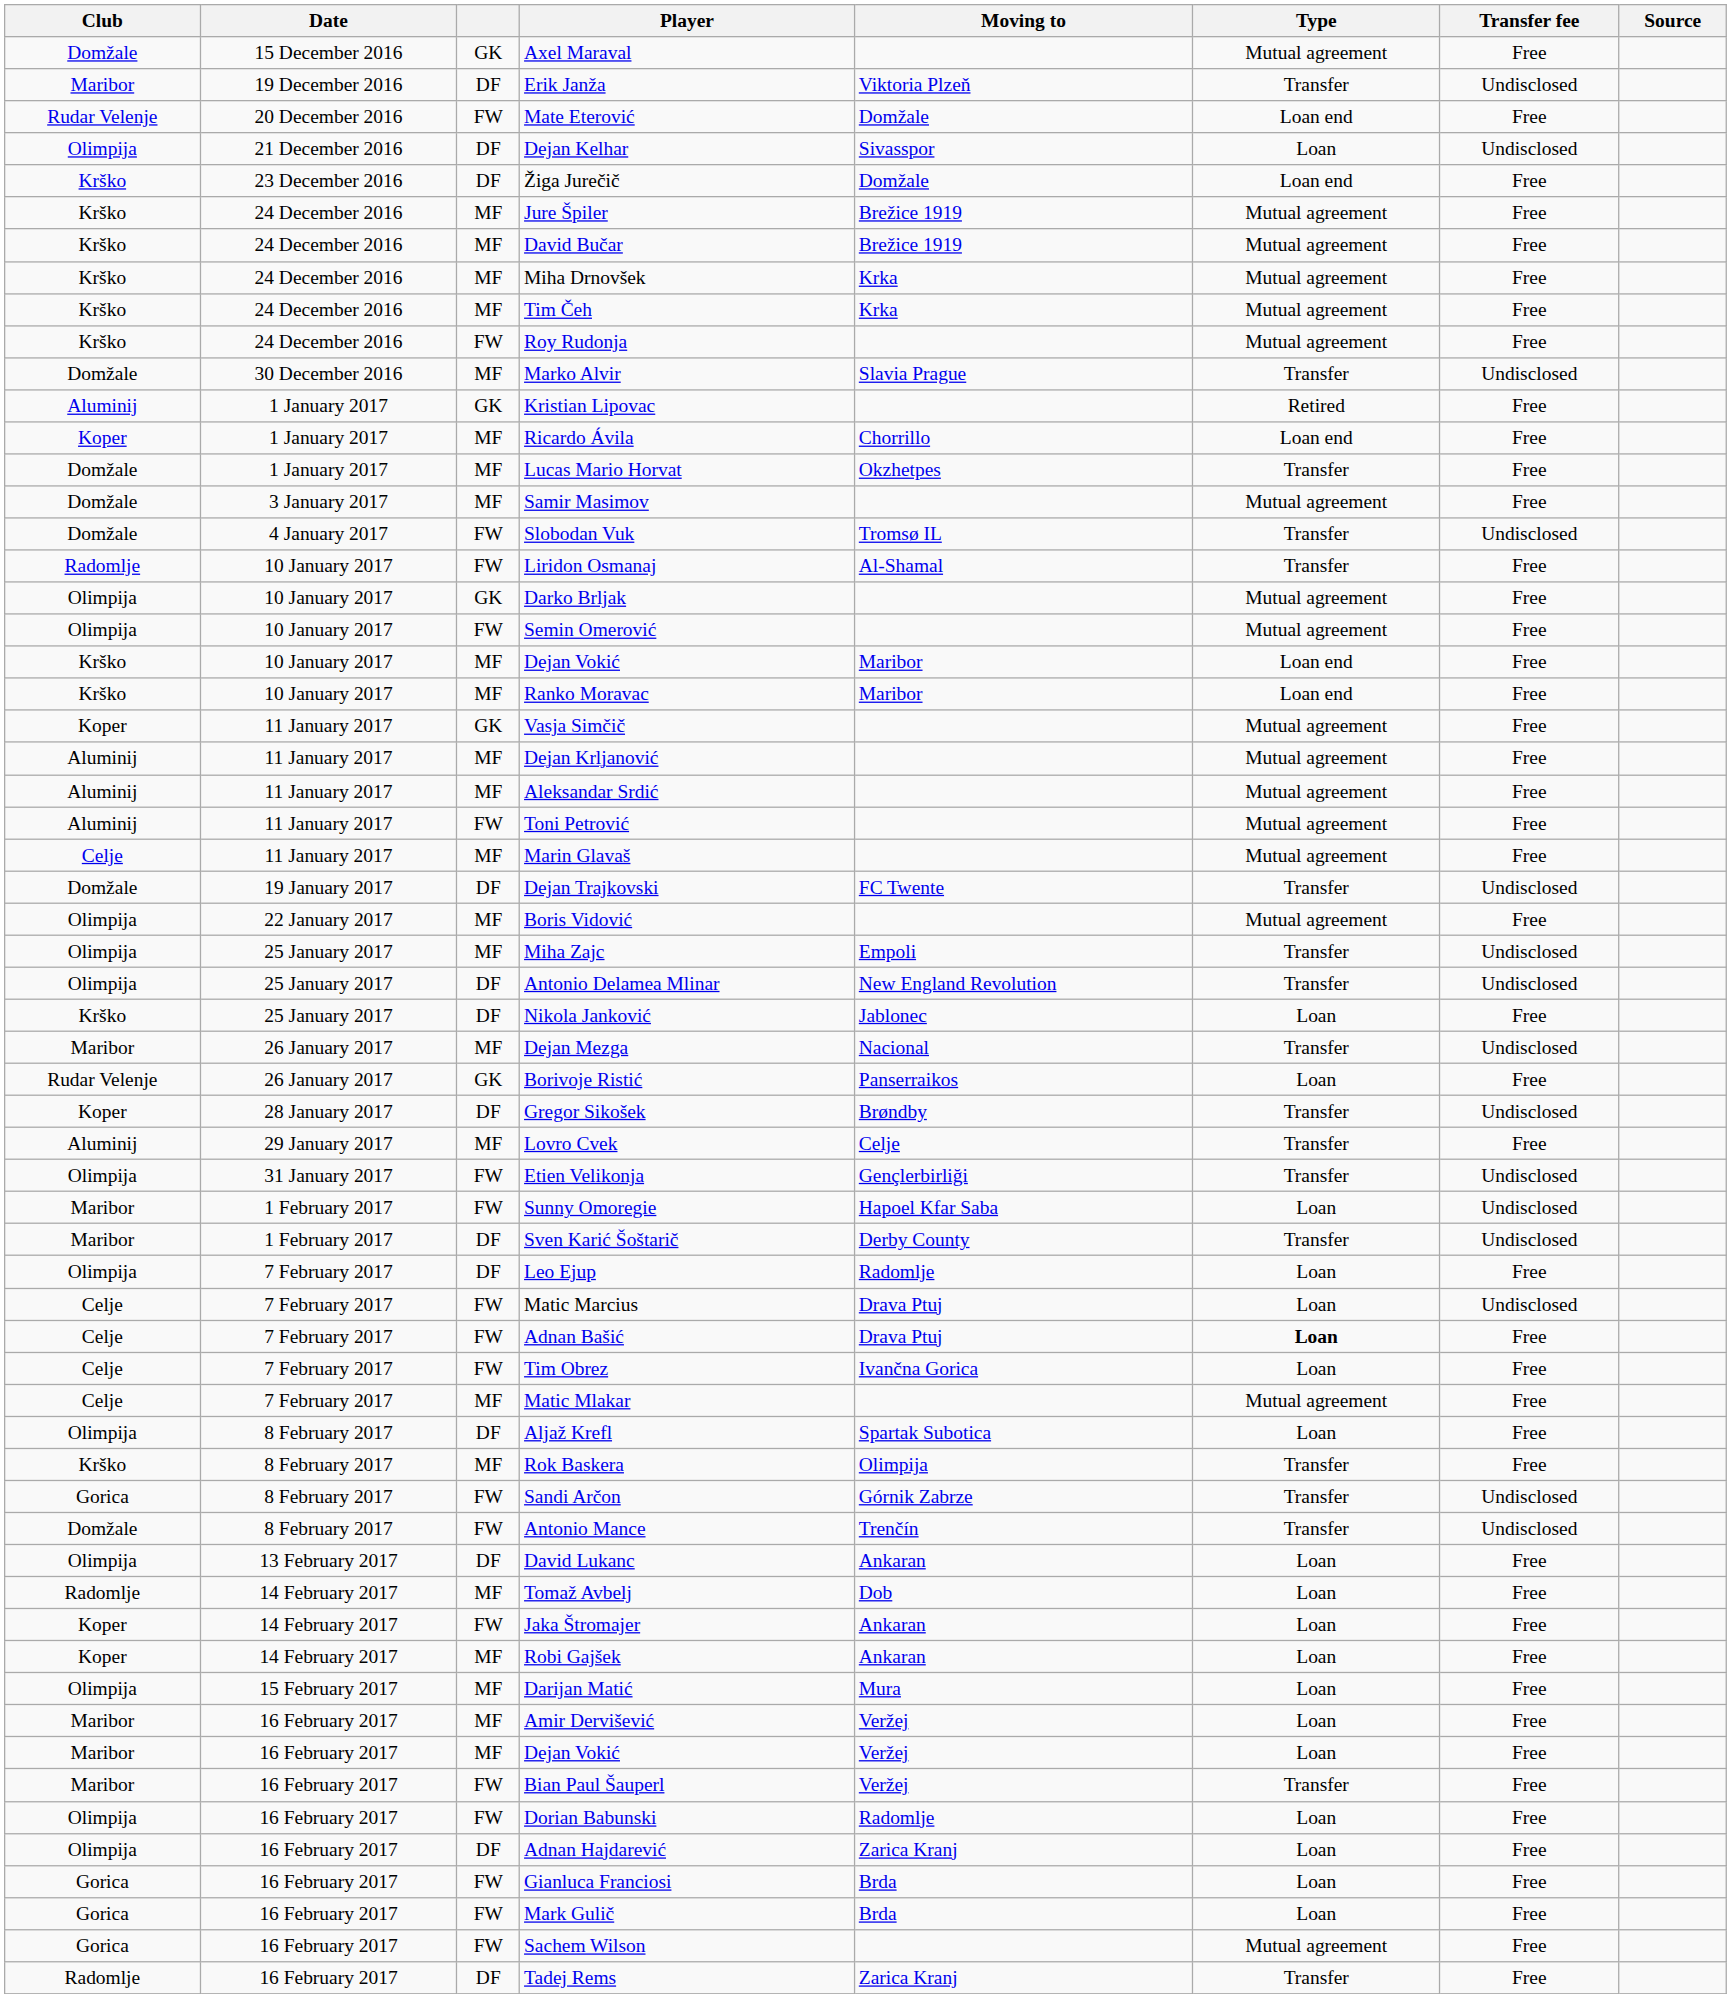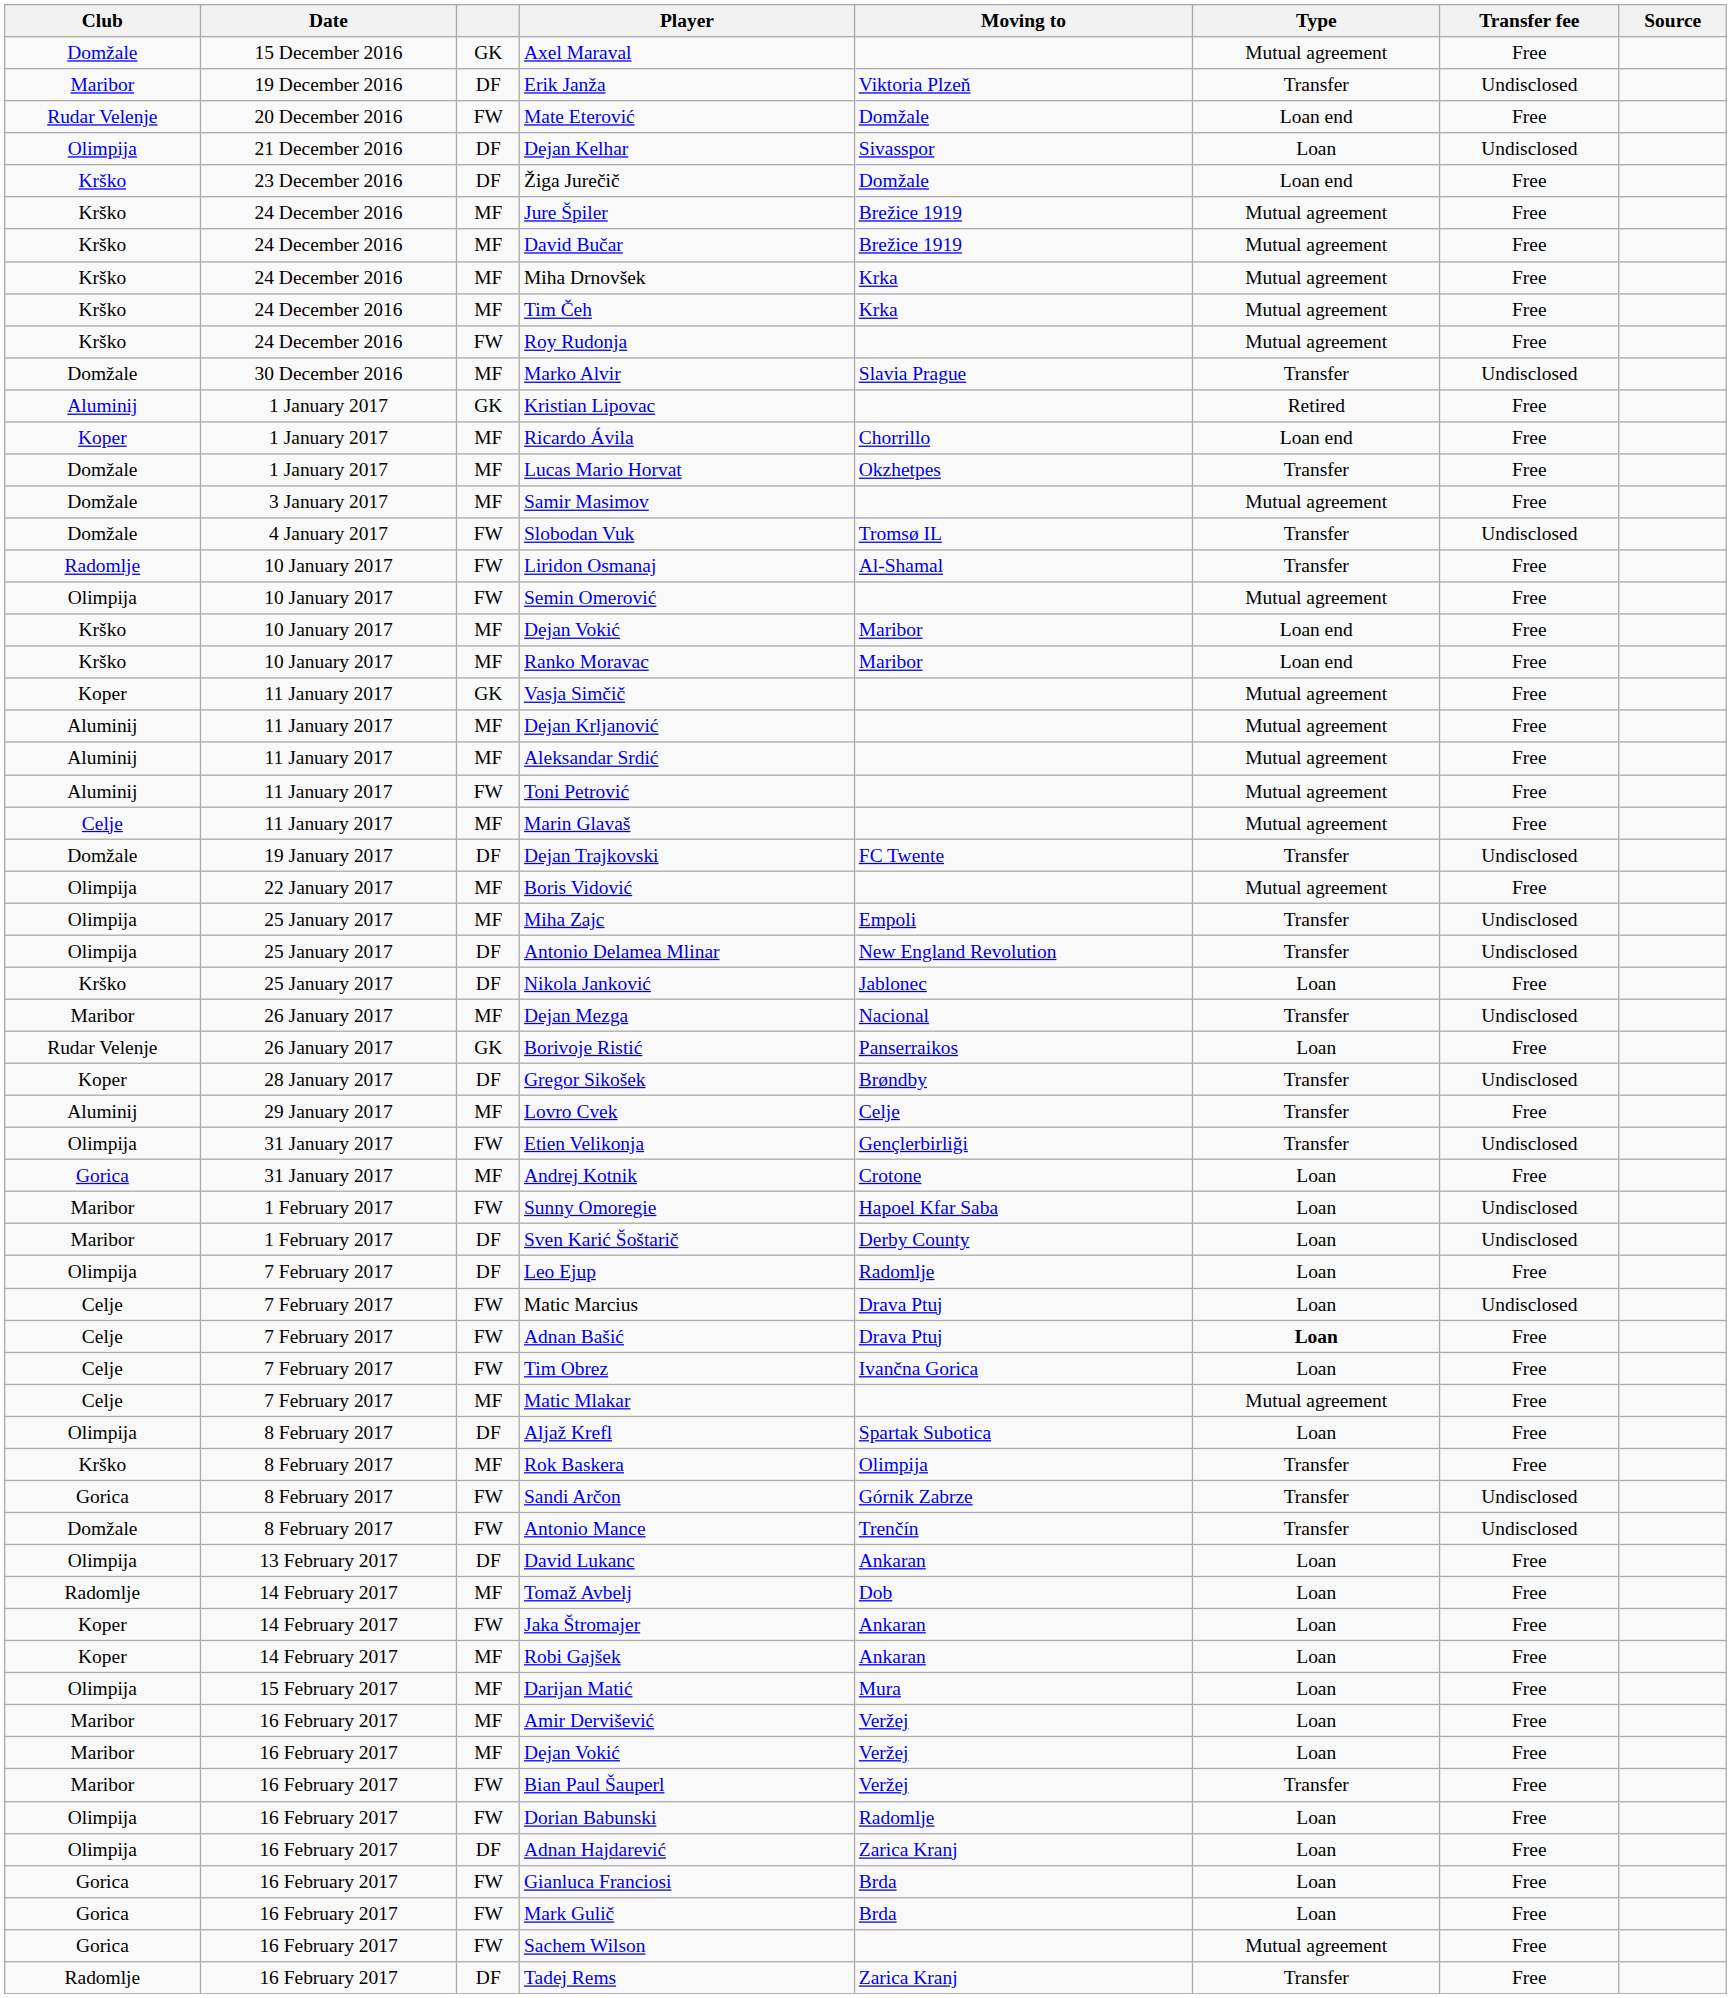- row: Olimpija | 10 January 2017 | GK | Darko Brljak | Mutual agreement | Free
+ row: Gorica | 31 January 2017 | MF | Andrej Kotnik | Crotone | Loan | Free
Sven Karić Šoštarič | Type: Transfer -> Loan
